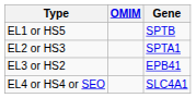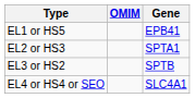EL1 or HS5 | Gene: SPTB -> EPB41
EL3 or HS2 | Gene: EPB41 -> SPTB
